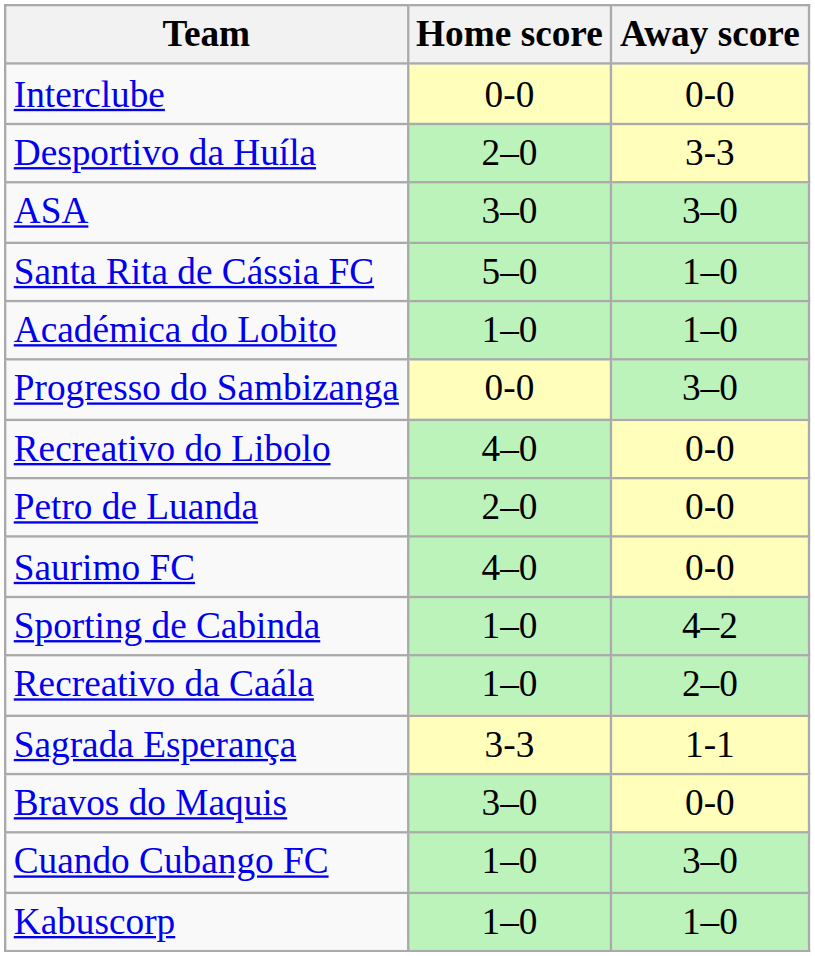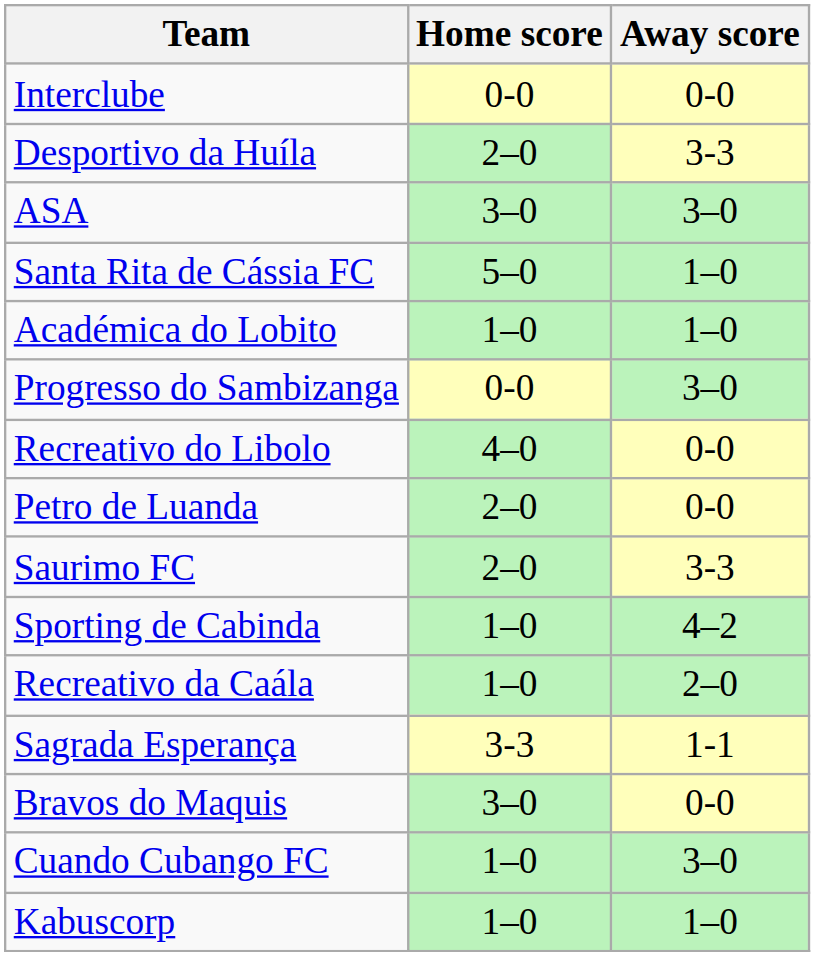Saurimo FC | Home score: 4–0 -> 2–0
Saurimo FC | Away score: 0-0 -> 3-3
